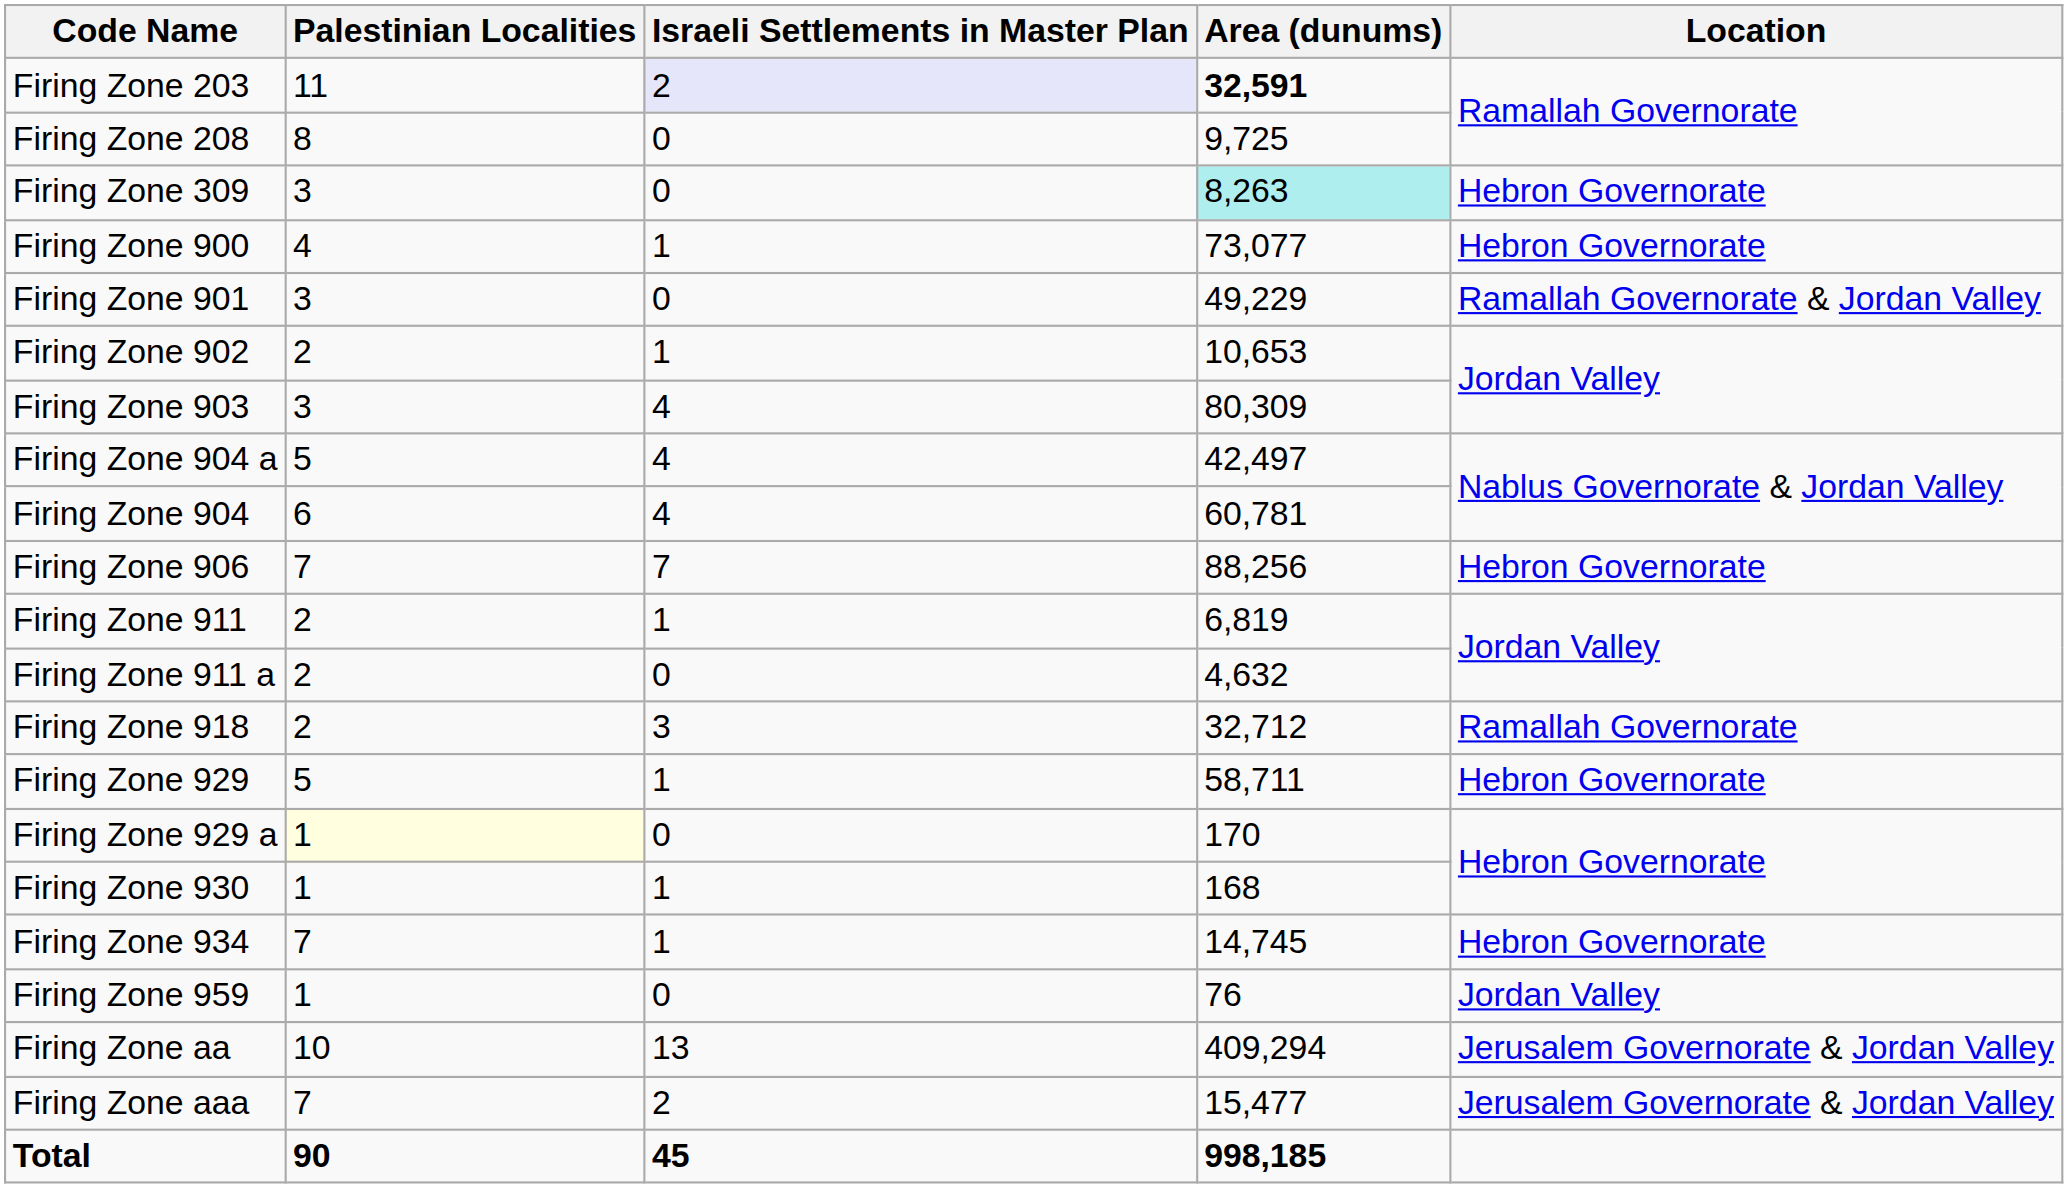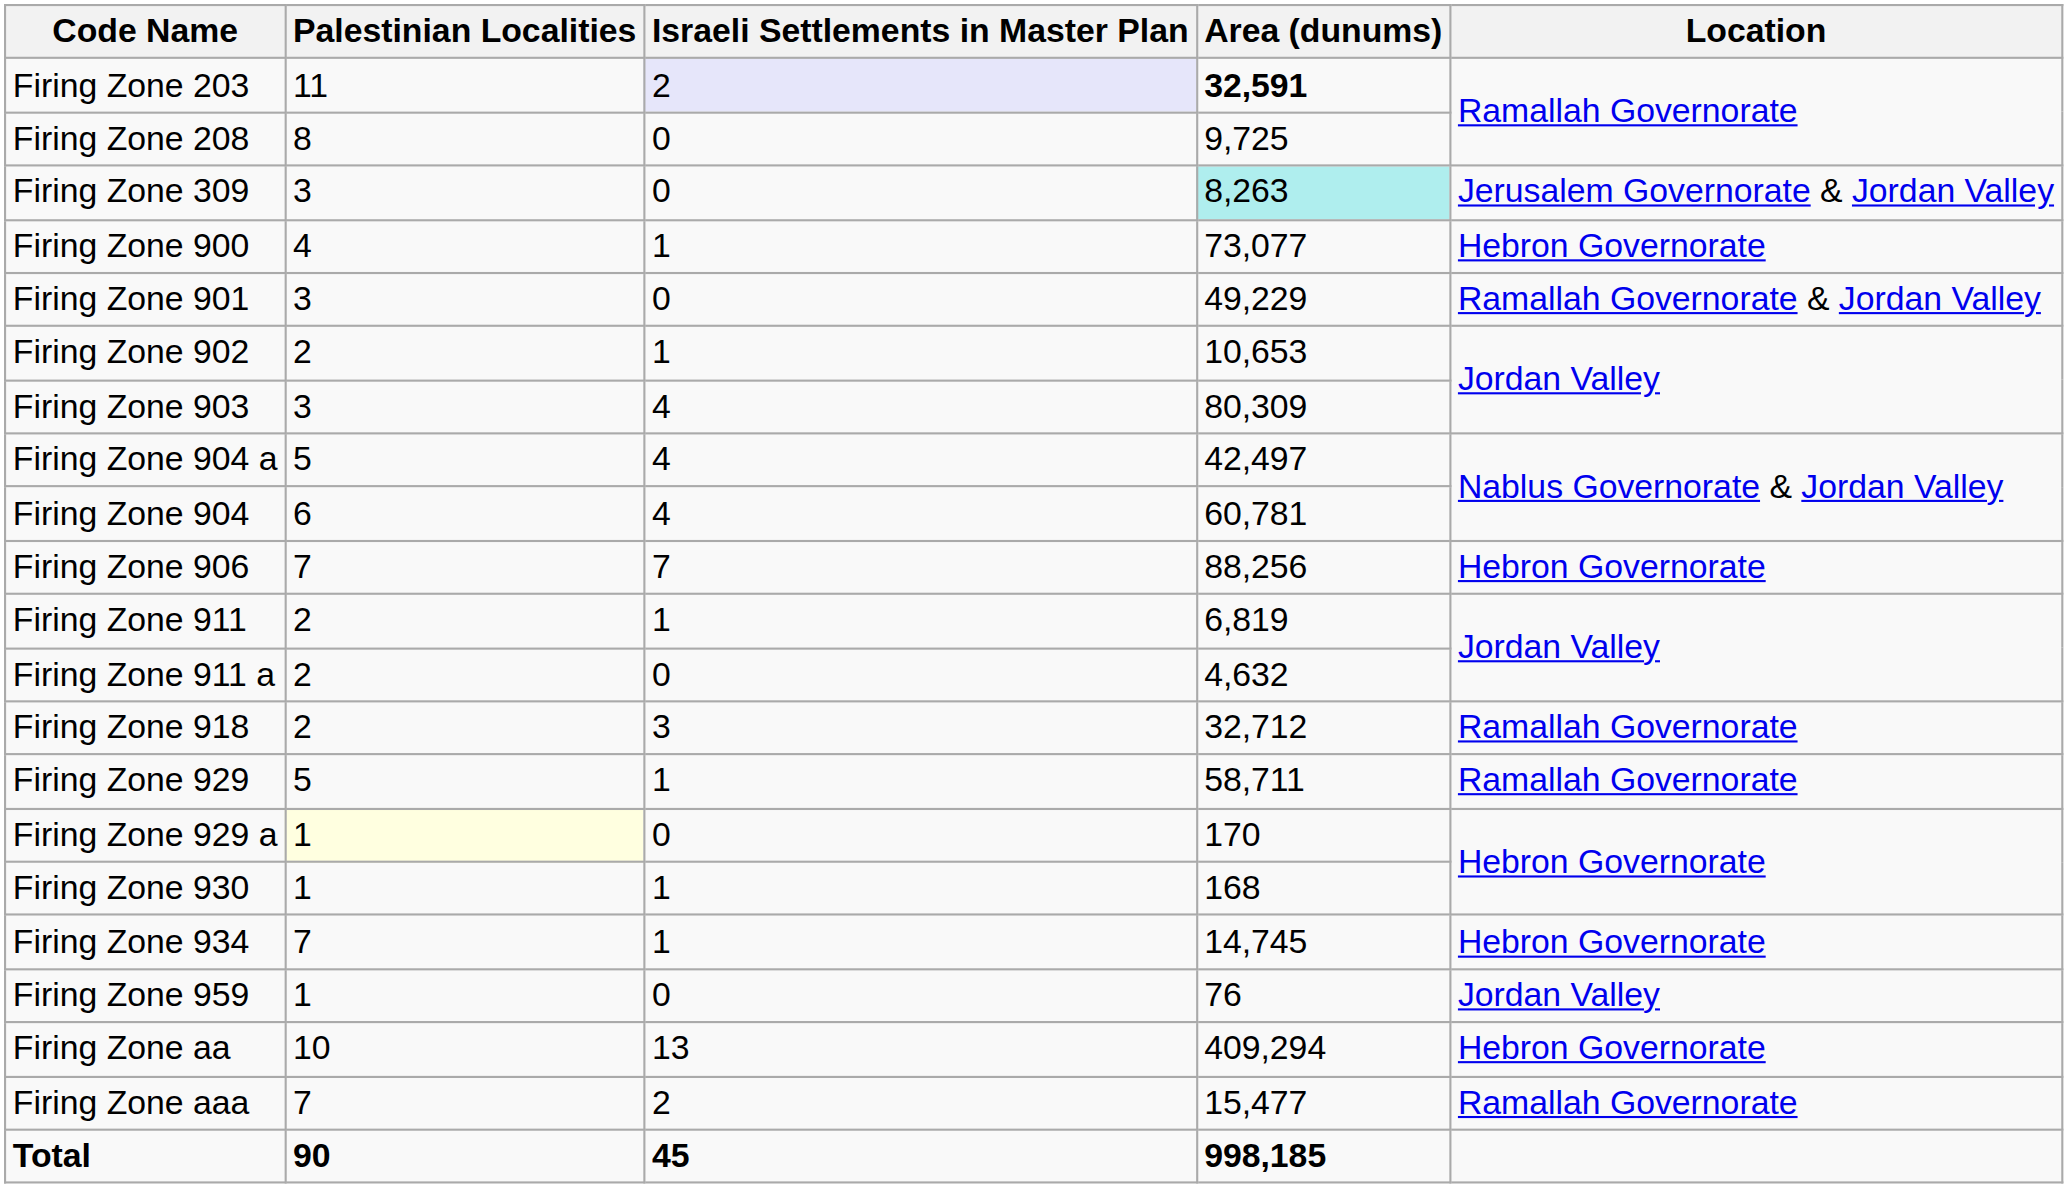Firing Zone 309 | Location: Hebron Governorate -> Jerusalem Governorate & Jordan Valley
Firing Zone 929 | Location: Hebron Governorate -> Ramallah Governorate
Firing Zone aa | Location: Jerusalem Governorate & Jordan Valley -> Hebron Governorate
Firing Zone aaa | Location: Jerusalem Governorate & Jordan Valley -> Ramallah Governorate
